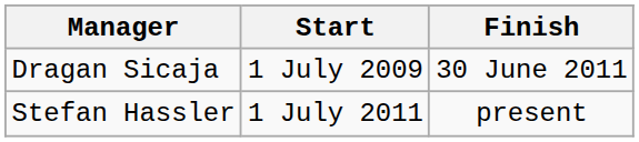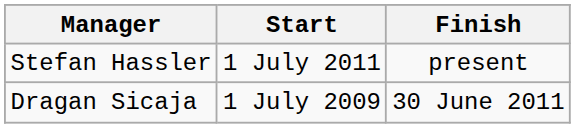rows swapped: Dragan Sicaja <-> Stefan Hassler
